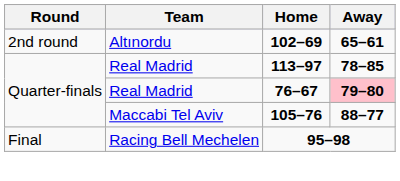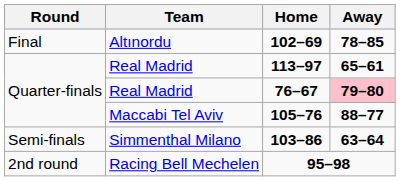102–69 | Round: 2nd round -> Final
102–69 | Away: 65–61 -> 78–85
113–97 | Away: 78–85 -> 65–61
+ row: Semi-finals | Simmenthal Milano | 103–86 | 63–64
95–98 | Round: Final -> 2nd round
